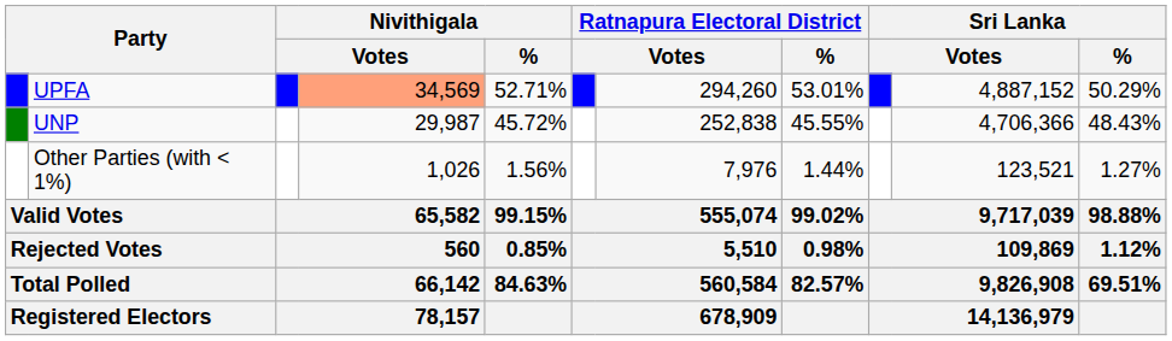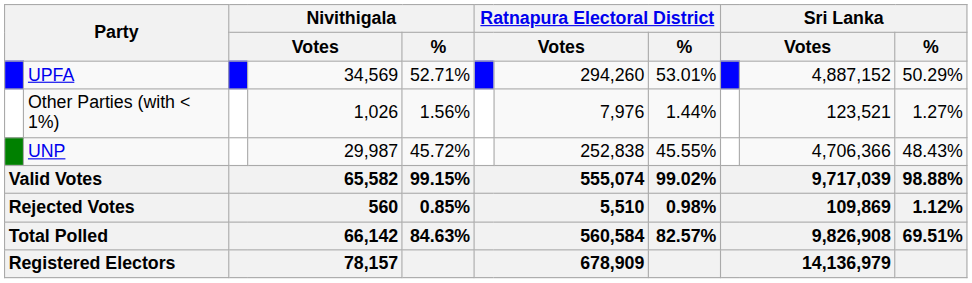UPFA | column 4: lightsalmon background -> no background
rows swapped: UNP <-> Other Parties (with < 1%)
